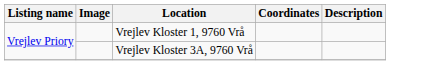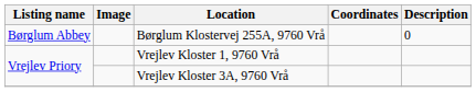+ row: Børglum Abbey | Børglum Klostervej 255A, 9760 Vrå | 0
